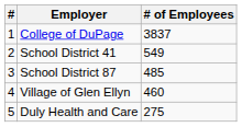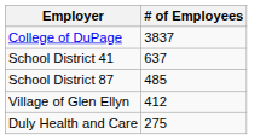- column: # | 1 | 2 | 3 | 4 | 5
School District 41 | # of Employees: 549 -> 637
Village of Glen Ellyn | # of Employees: 460 -> 412
